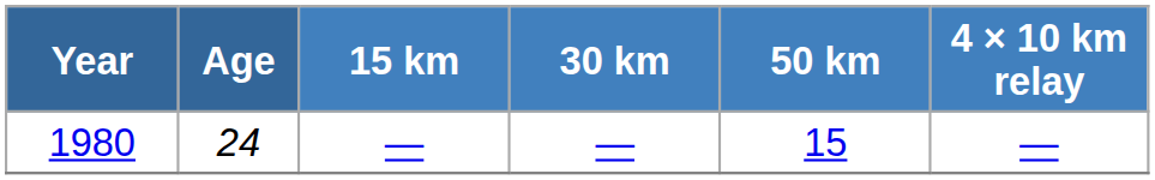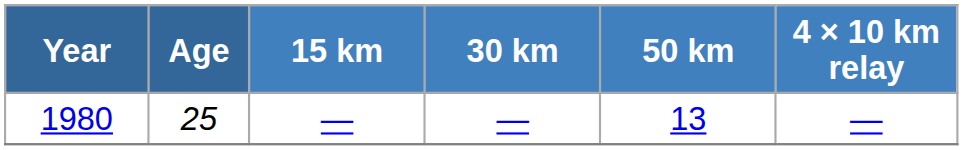1980 | Age: 24 -> 25
1980 | 50 km: 15 -> 13
